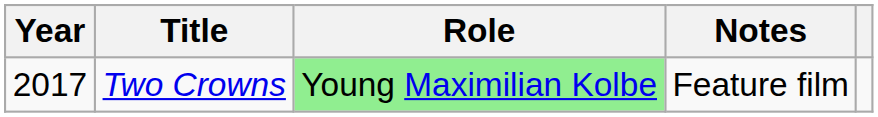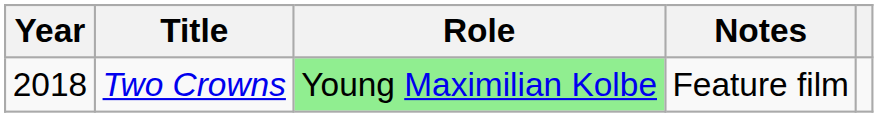Two Crowns | Year: 2017 -> 2018
